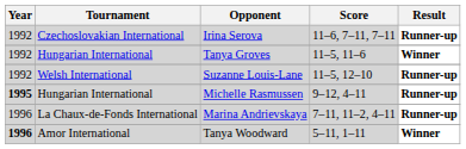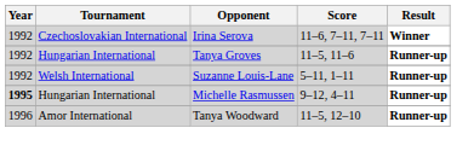Irina Serova | Result: Runner-up -> Winner
Tanya Groves | Result: Winner -> Runner-up
Suzanne Louis-Lane | Score: 11–5, 12–10 -> 5–11, 1–11
- row: 1996 | La Chaux-de-Fonds International | Marina Andrievskaya | 7–11, 11–2, 4–11 | Runner-up
Tanya Woodward | Year: bold -> normal
Tanya Woodward | Score: 5–11, 1–11 -> 11–5, 12–10
Tanya Woodward | Result: Winner -> Runner-up
